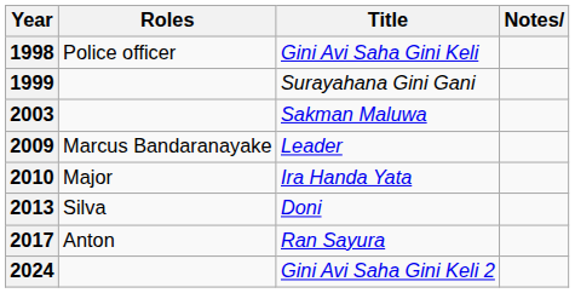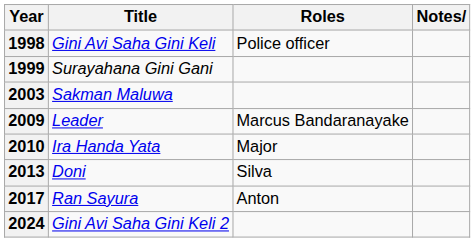columns swapped: Title <-> Roles
